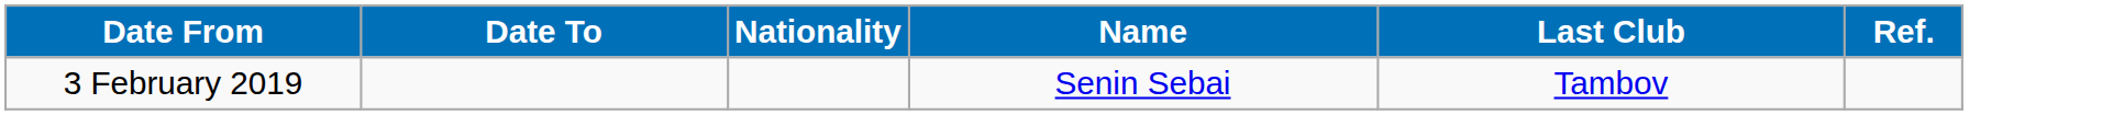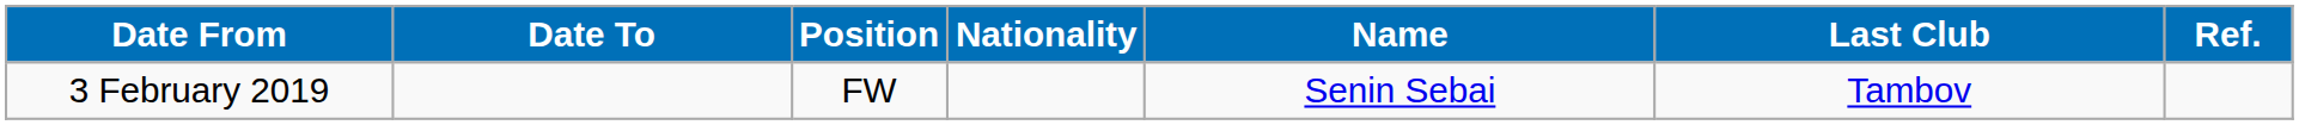+ column: Position | FW
